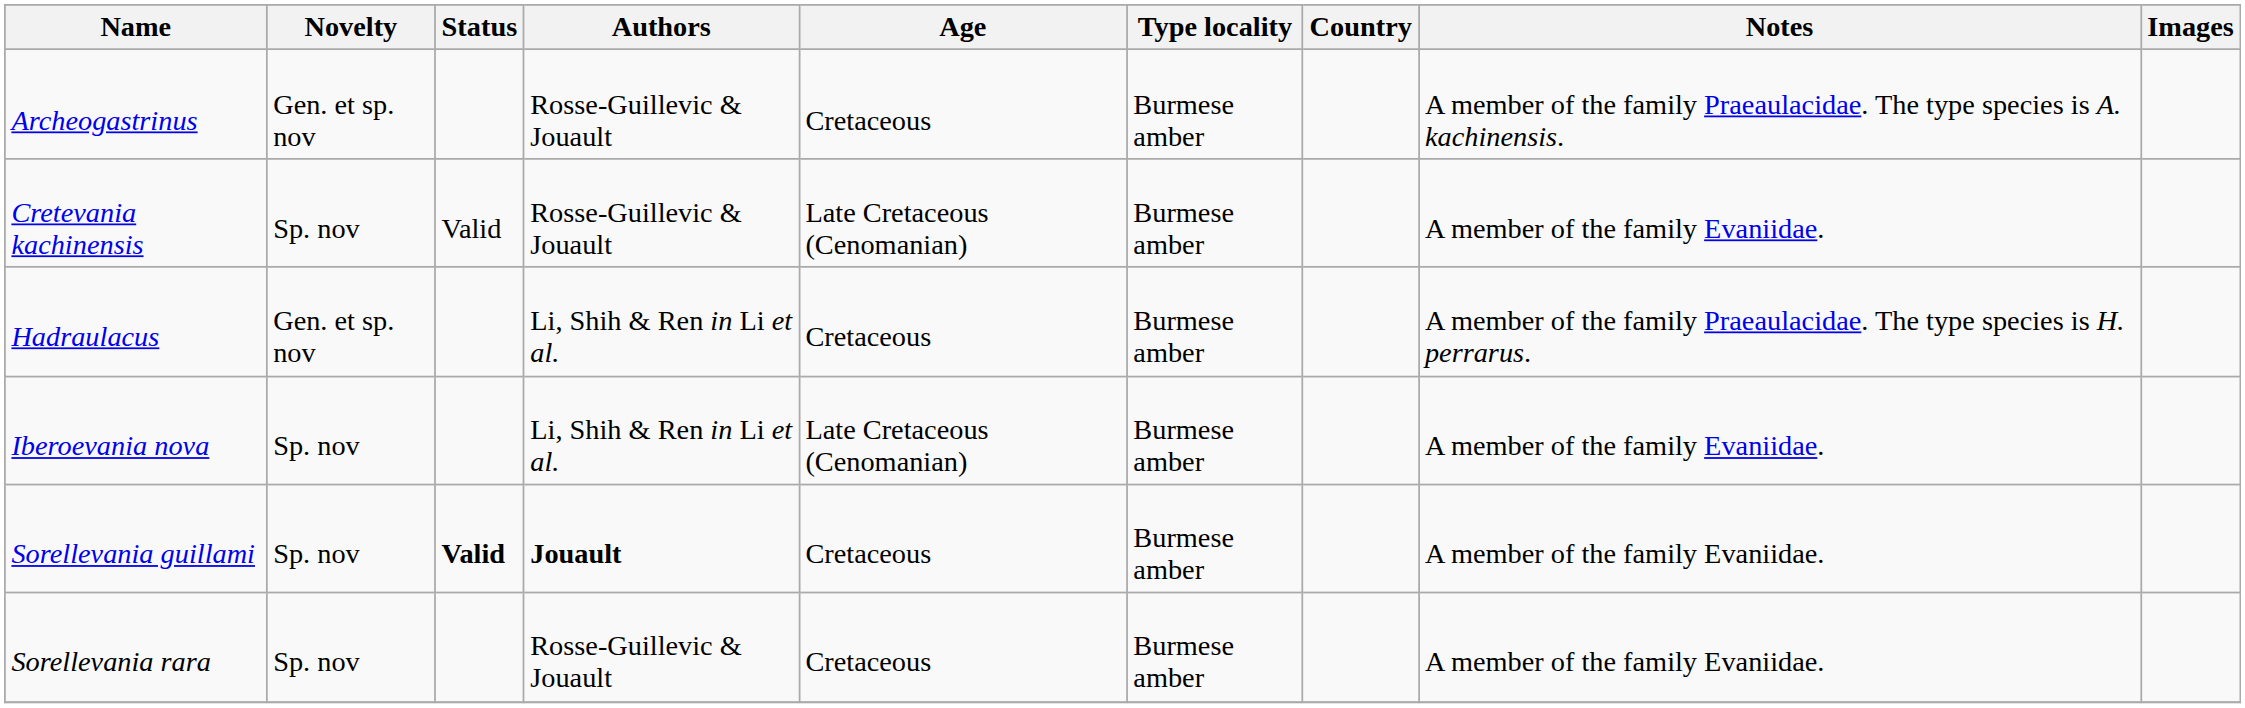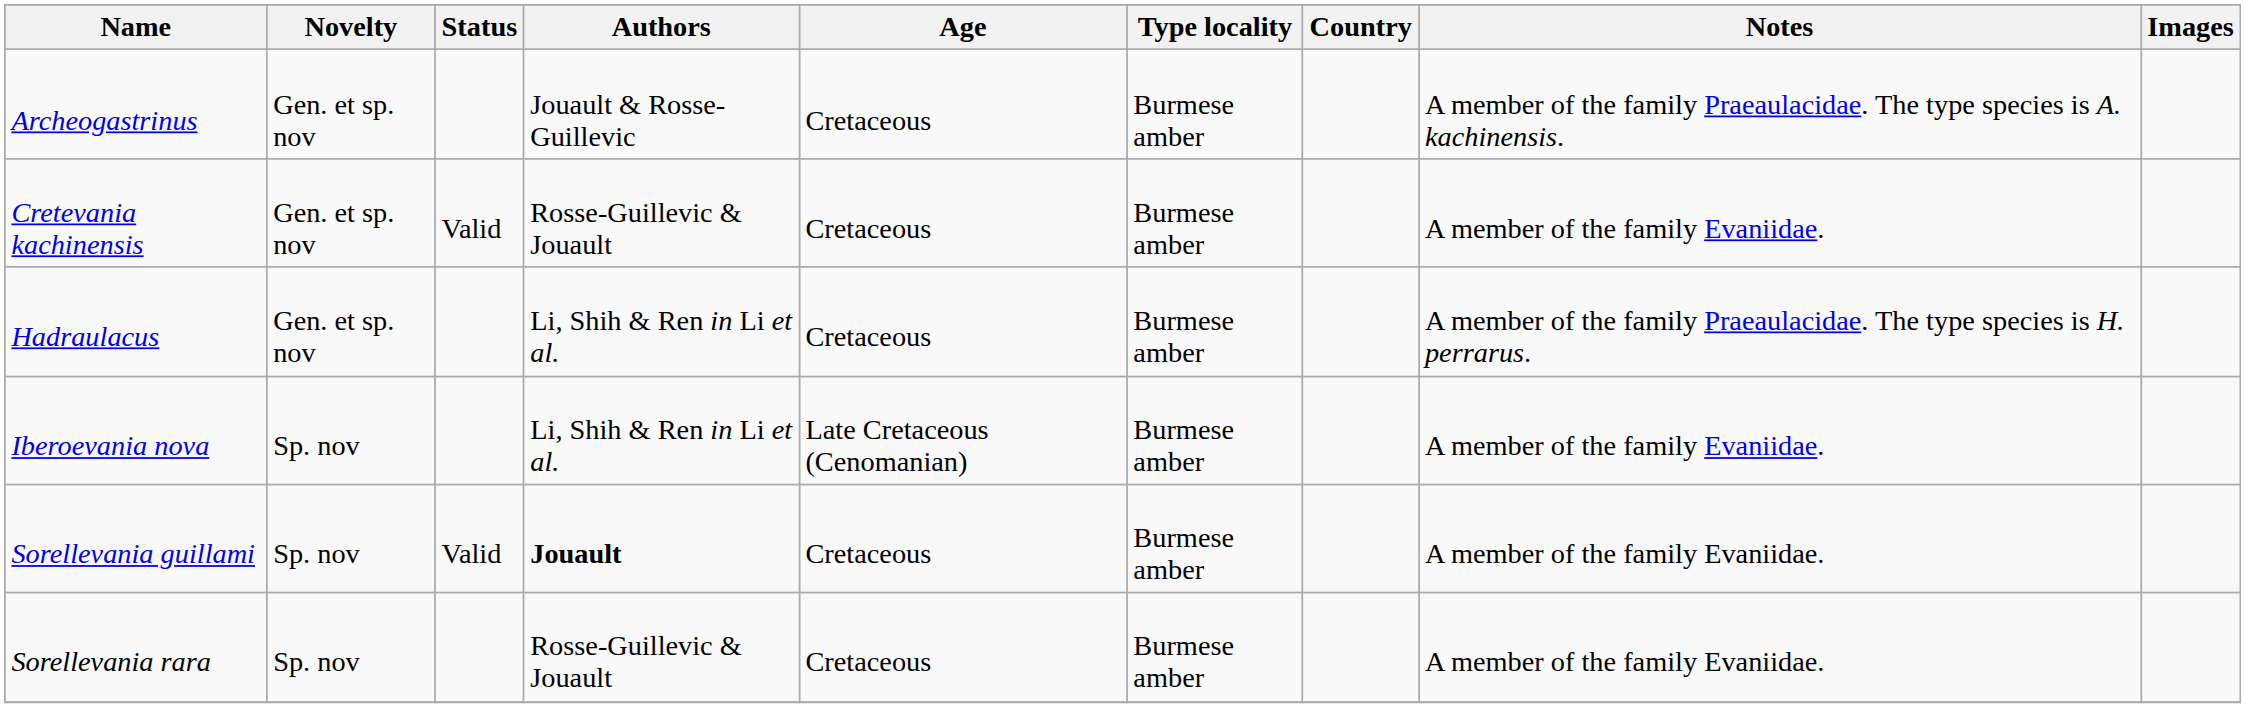Archeogastrinus | Authors: Rosse-Guillevic & Jouault -> Jouault & Rosse-Guillevic
Cretevania kachinensis | Novelty: Sp. nov -> Gen. et sp. nov
Cretevania kachinensis | Age: Late Cretaceous (Cenomanian) -> Cretaceous
Sorellevania guillami | Status: bold -> normal
